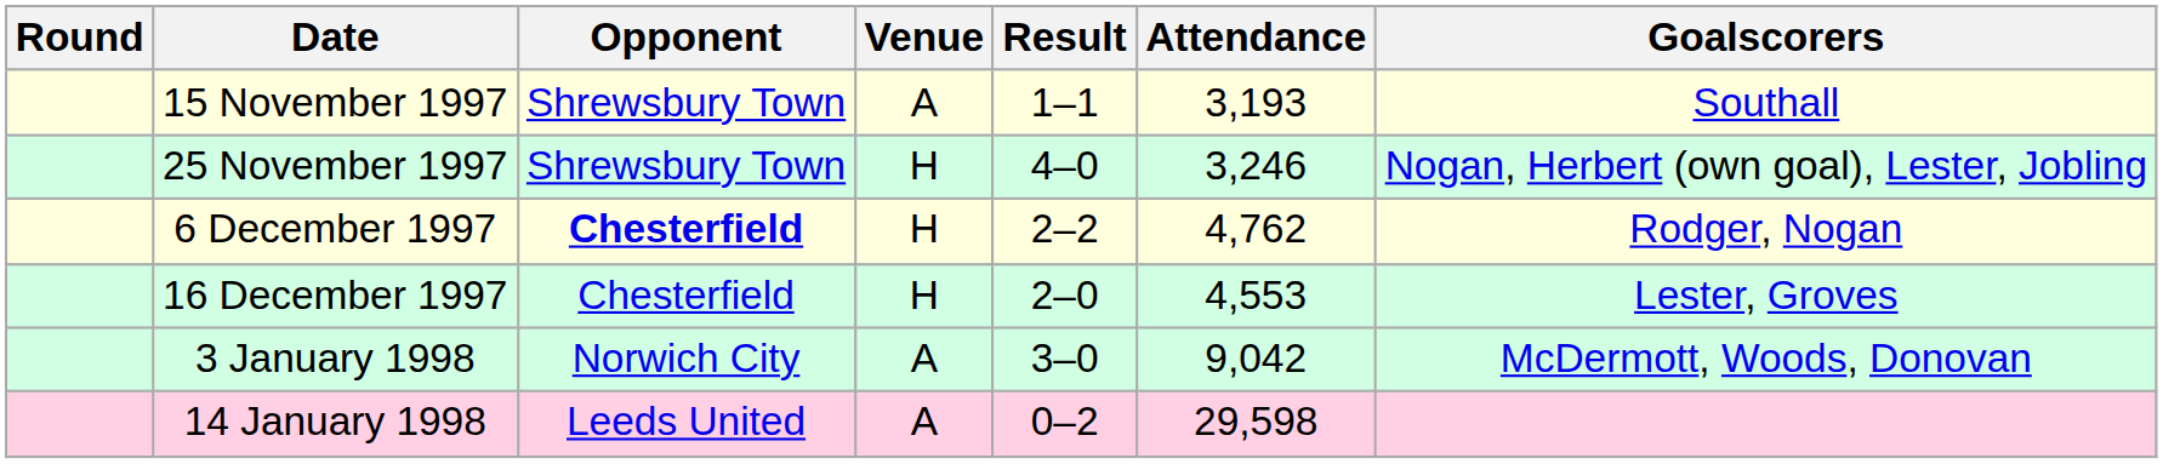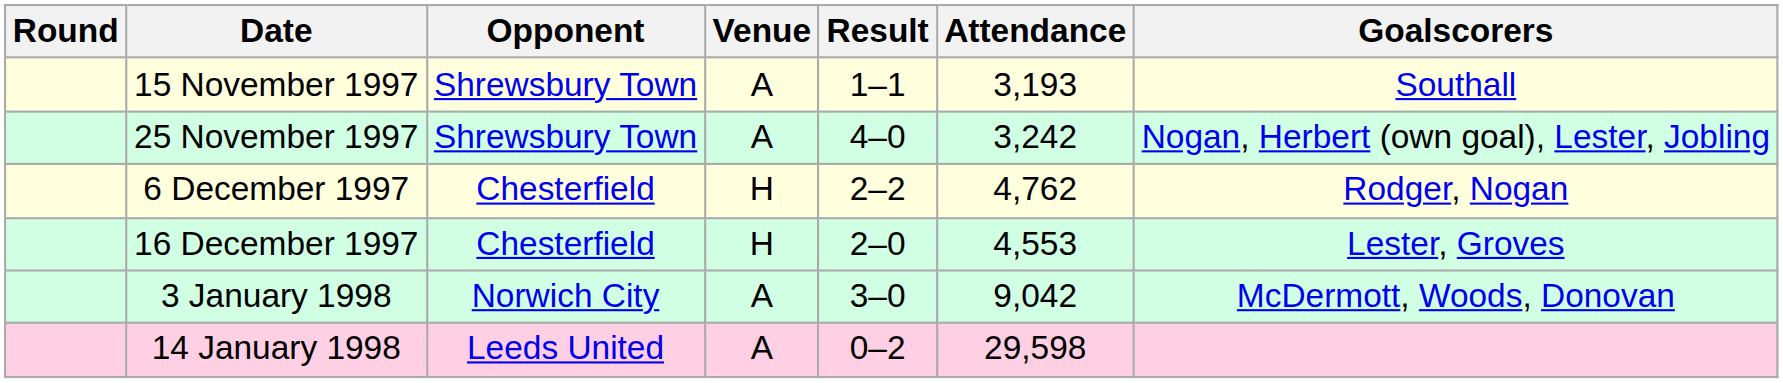25 November 1997 | Venue: H -> A
25 November 1997 | Attendance: 3,246 -> 3,242
6 December 1997 | Opponent: bold -> normal
